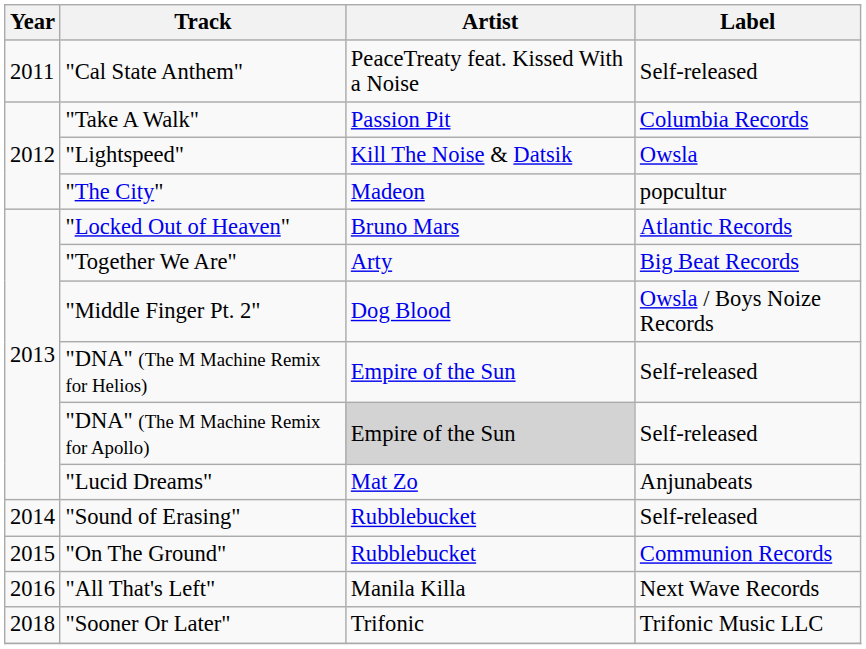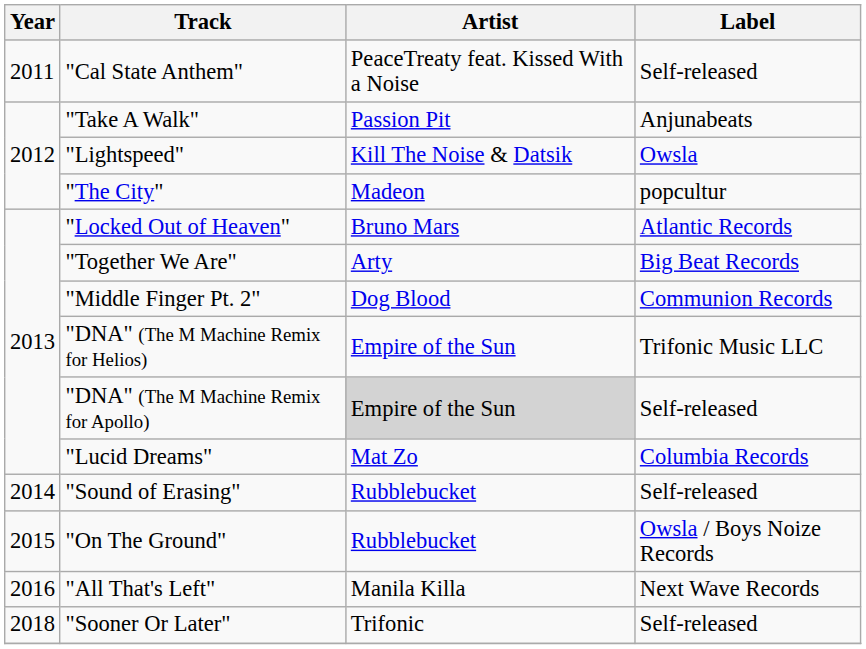"Take A Walk" | Label: Columbia Records -> Anjunabeats
"Middle Finger Pt. 2" | Label: Owsla / Boys Noize Records -> Communion Records
"DNA" (The M Machine Remix for Helios) | Label: Self-released -> Trifonic Music LLC
"Lucid Dreams" | Label: Anjunabeats -> Columbia Records
"On The Ground" | Label: Communion Records -> Owsla / Boys Noize Records
"Sooner Or Later" | Label: Trifonic Music LLC -> Self-released
